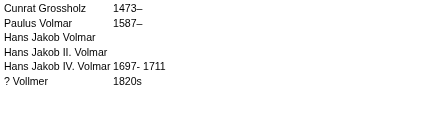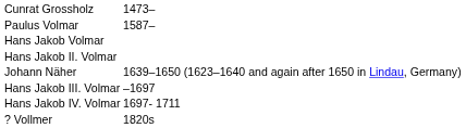+ row: Johann Näher | 1639–1650 (1623–1640 and again after 1650 in Lindau, Germany)
+ row: Hans Jakob III. Volmar | –1697
